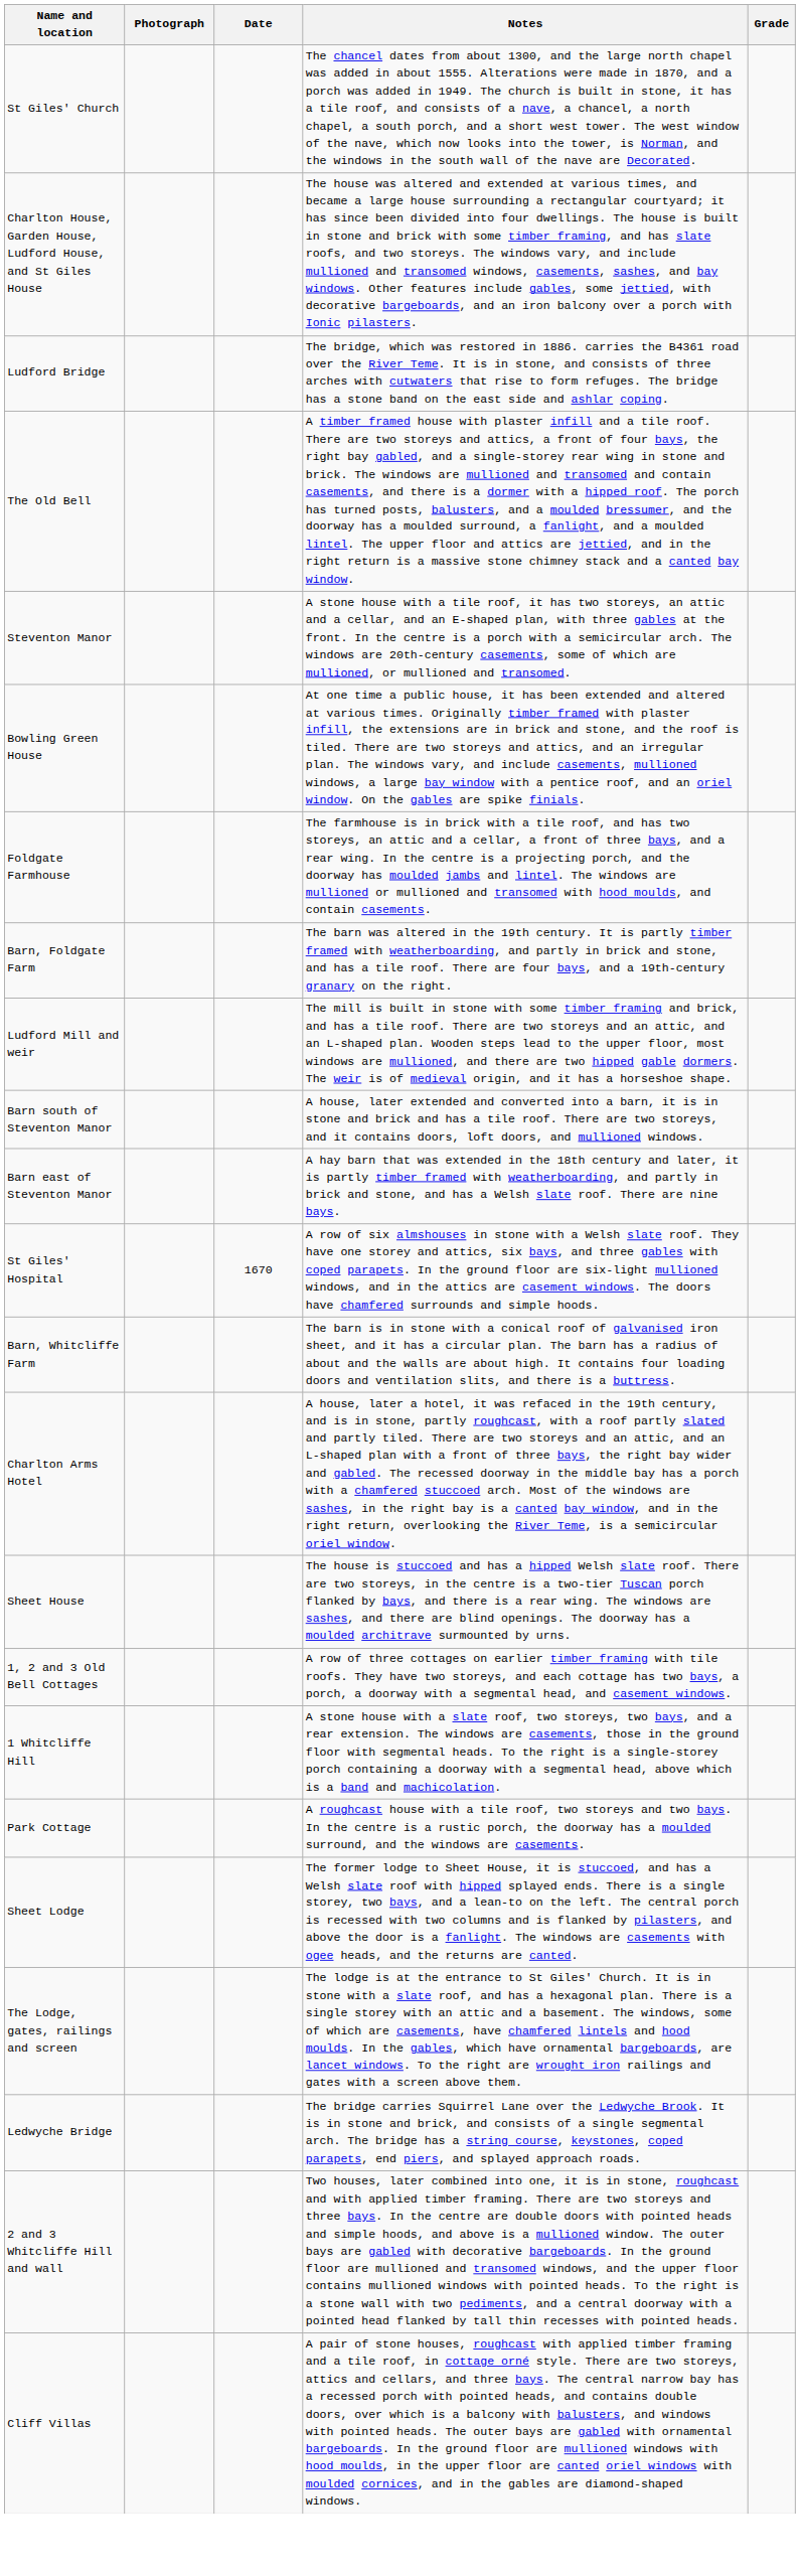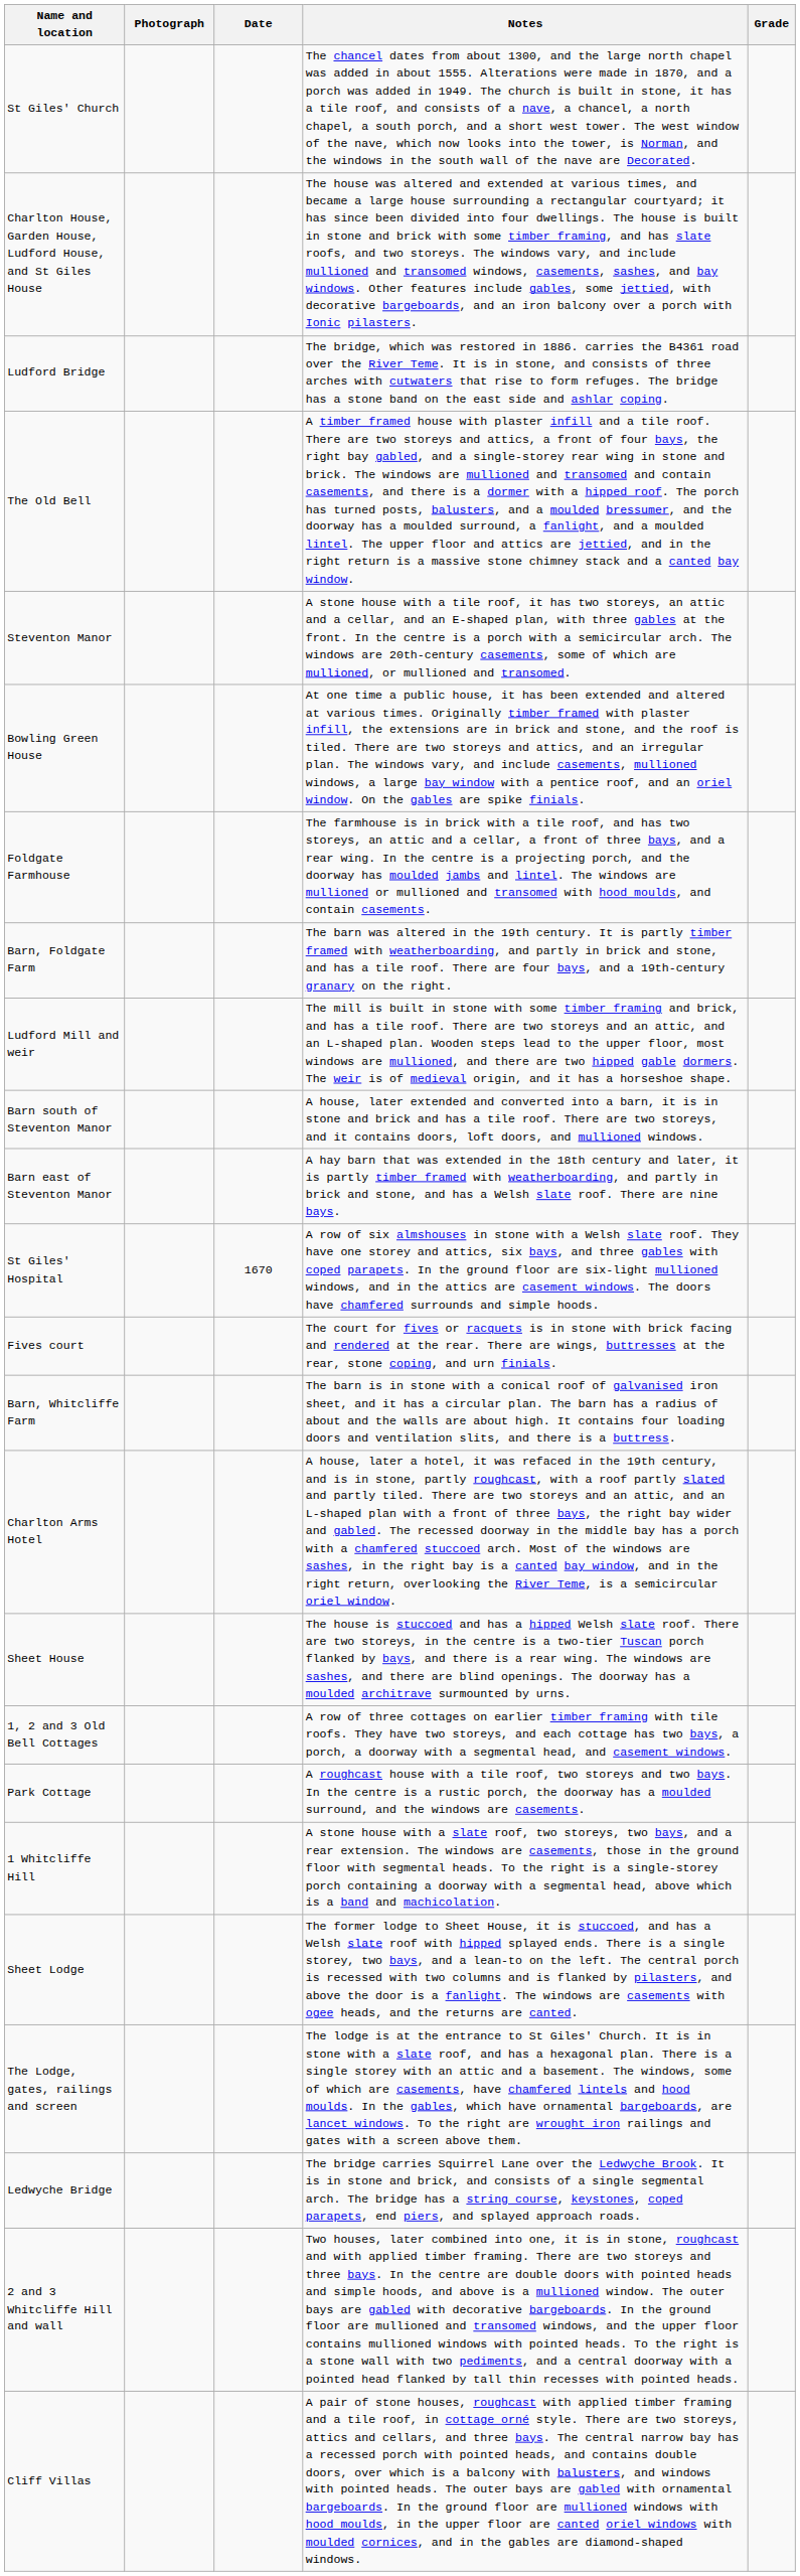+ row: Fives court | The court for fives or racquets is in stone with brick facing and rendered at the rear. There are wings, buttresses at the rear, stone coping, and urn finials.
rows swapped: 1 Whitcliffe Hill <-> Park Cottage
